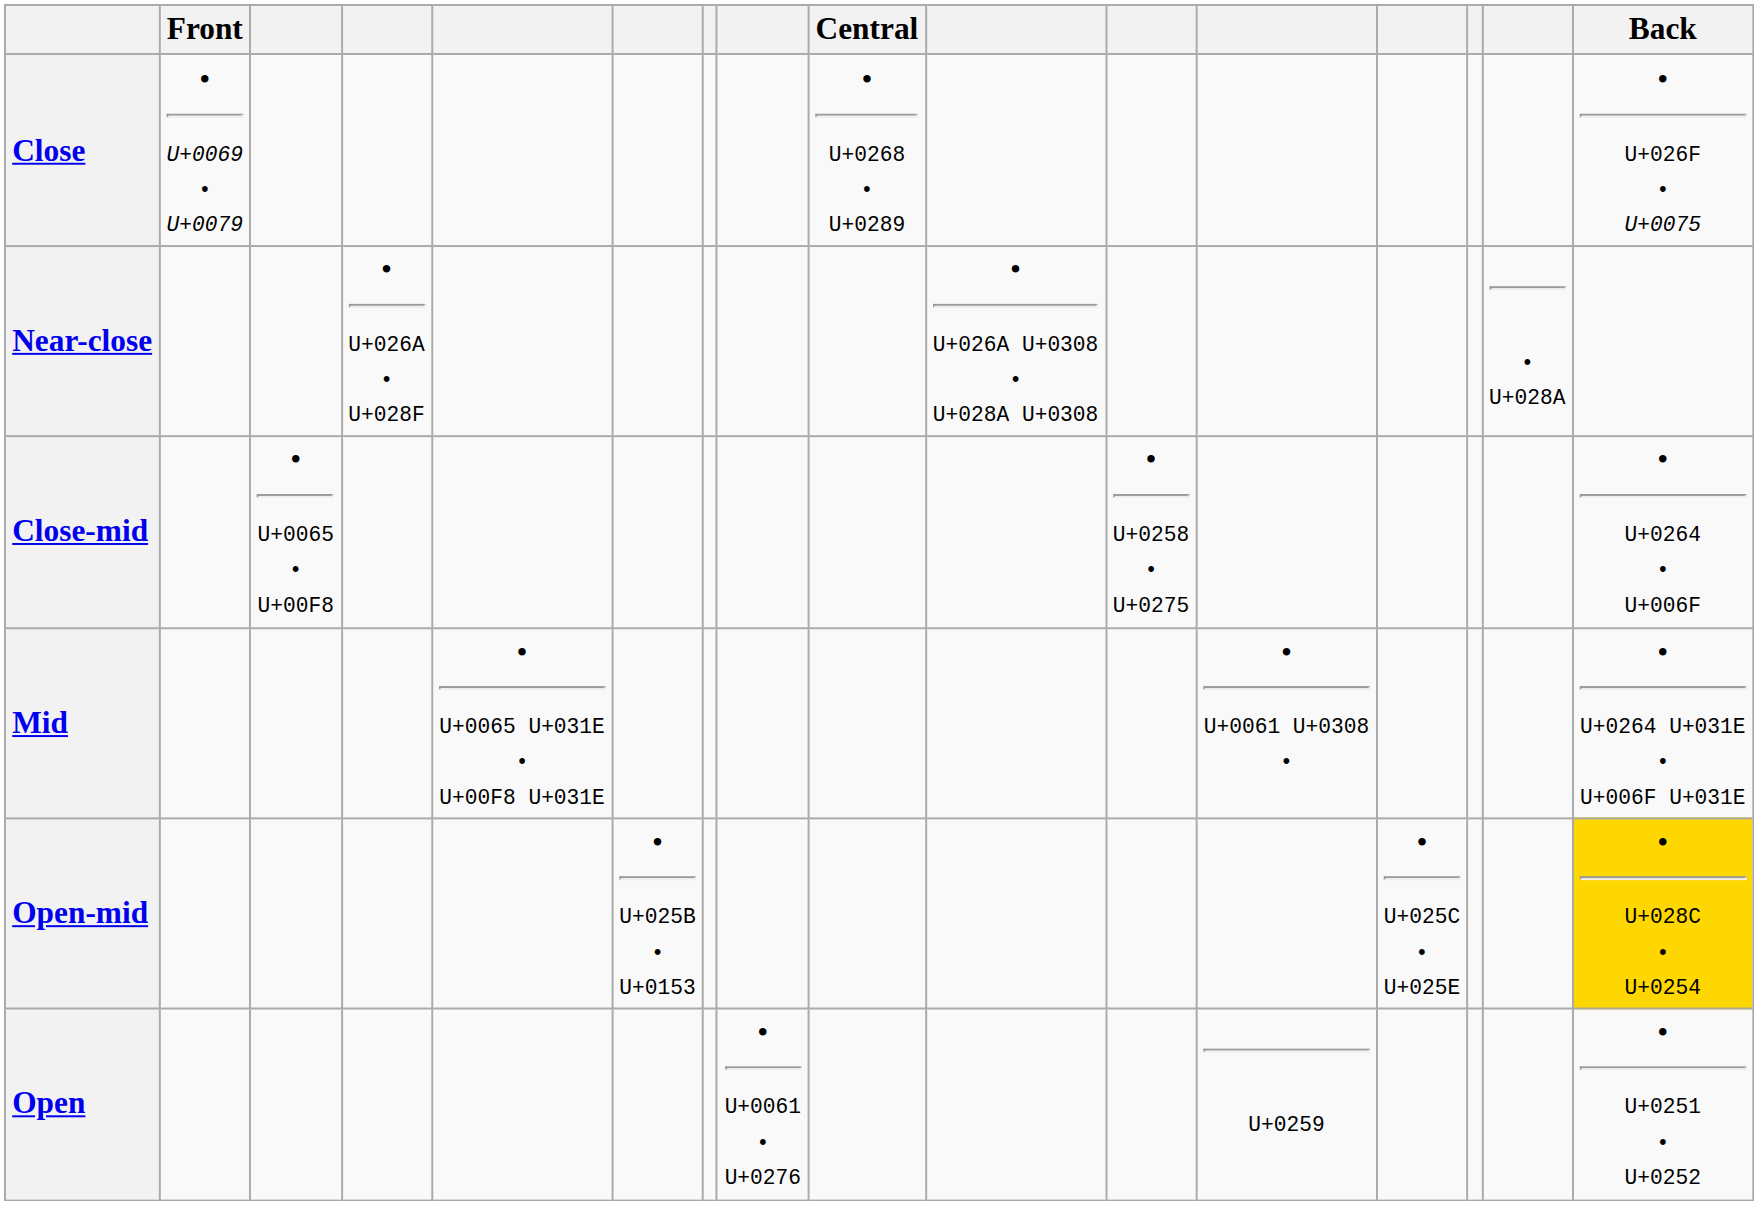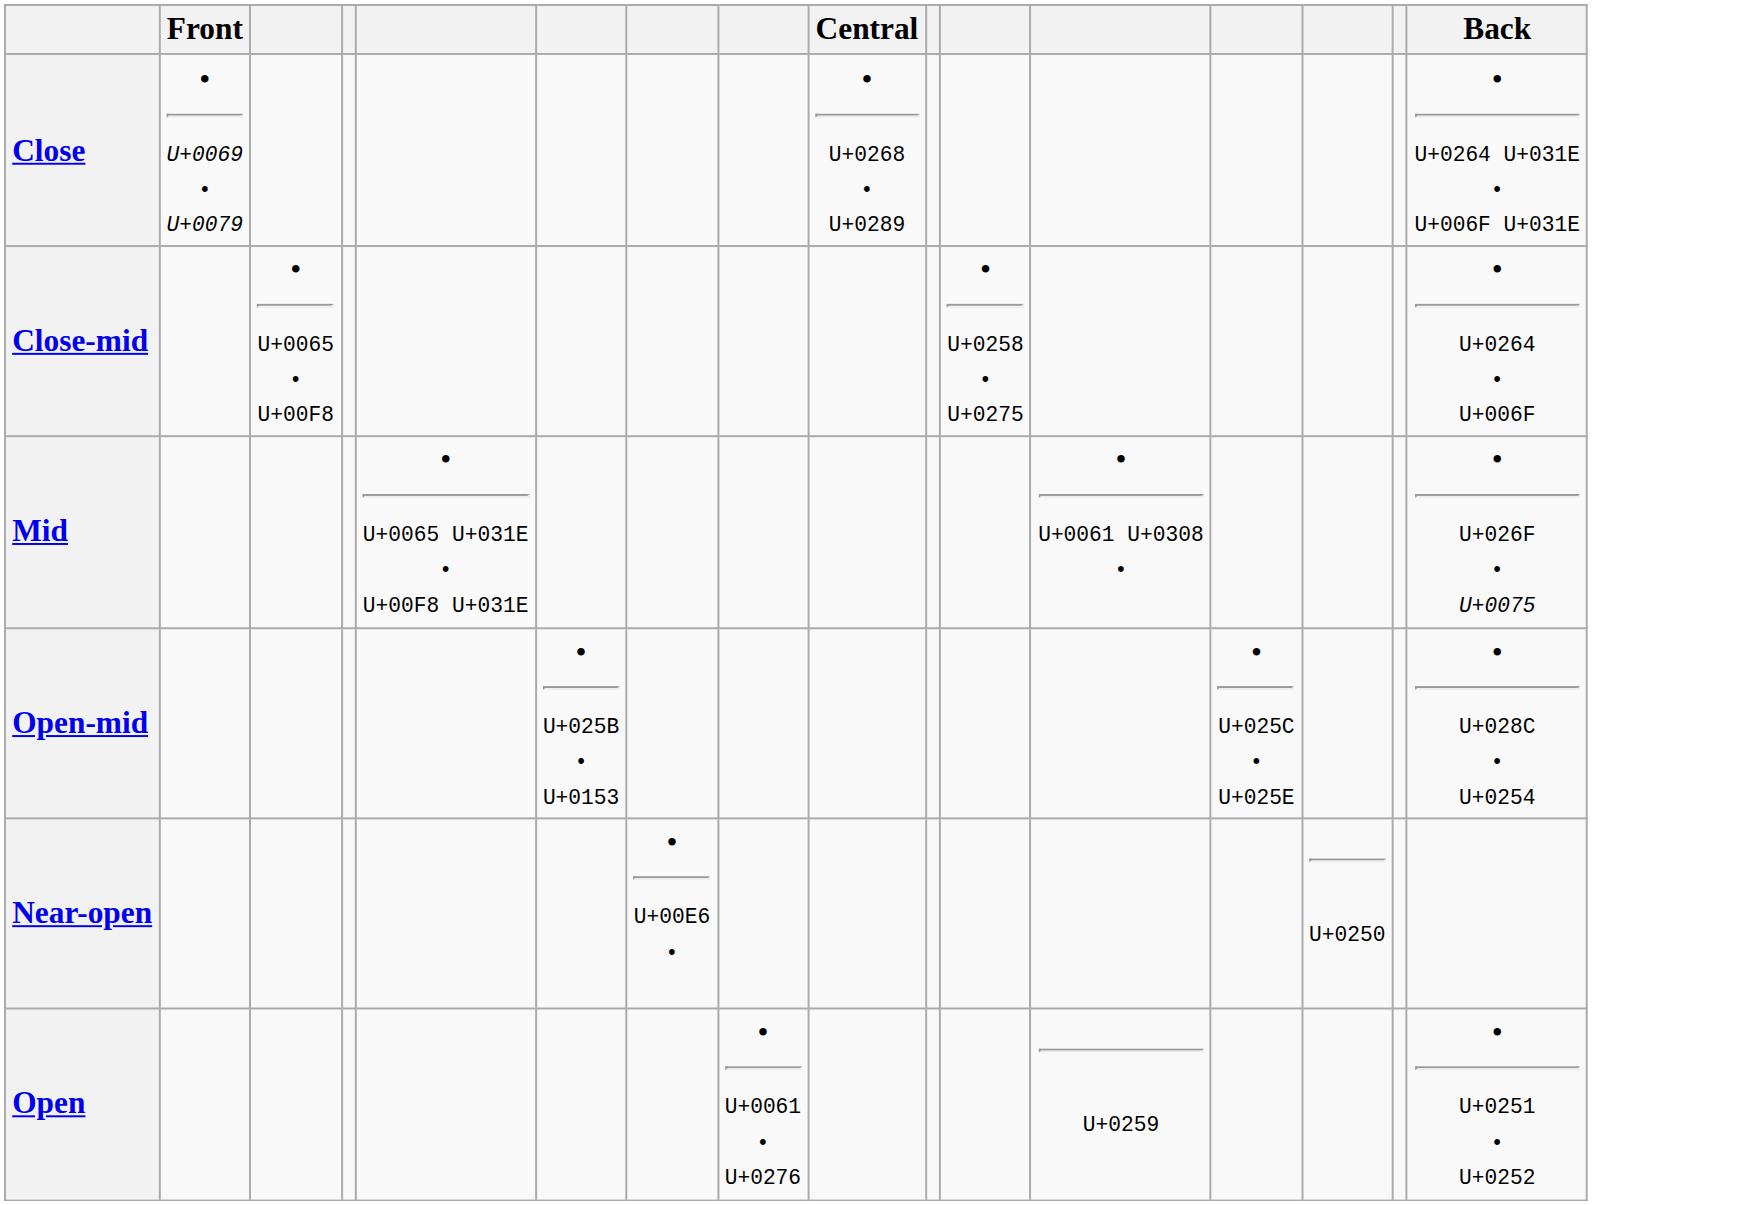Close | Back: • U+026F • U+0075 -> • U+0264 U+031E • U+006F U+031E
- row: Near-close | • U+026A • U+028F | • U+026A U+0308 • U+028A U+0308 | • U+028A
Mid | Back: • U+0264 U+031E • U+006F U+031E -> • U+026F • U+0075
Open-mid | Back: gold background -> no background
+ row: Near-open | • U+00E6 • | U+0250
